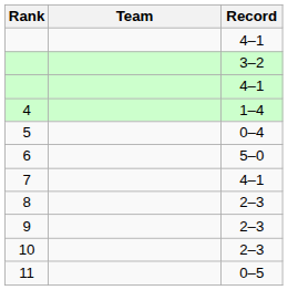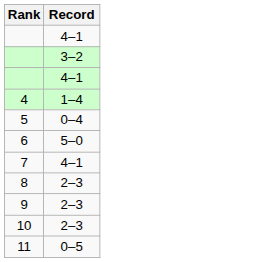- column: Team
